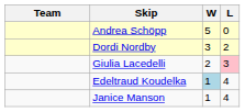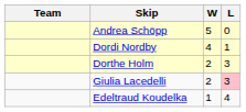Dordi Nordby | W: 3 -> 4
Dordi Nordby | L: 2 -> 1
+ row: Dorthe Holm | 2 | 3
Edeltraud Koudelka | W: lightblue background -> no background
- row: Janice Manson | 1 | 4
